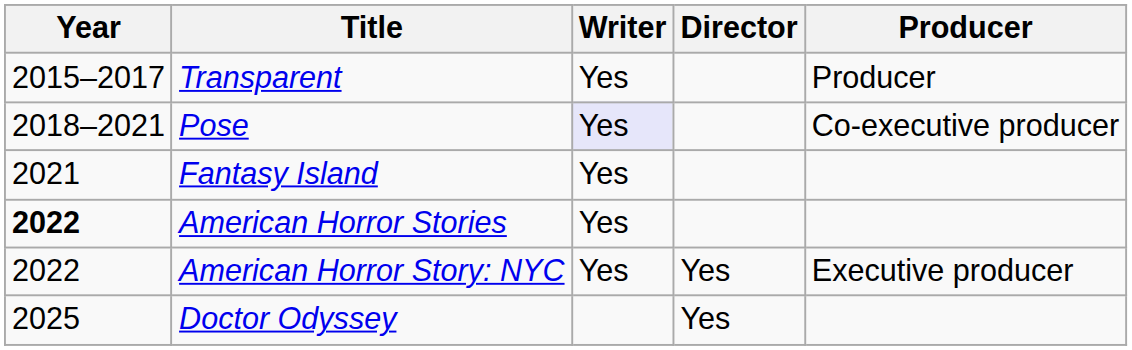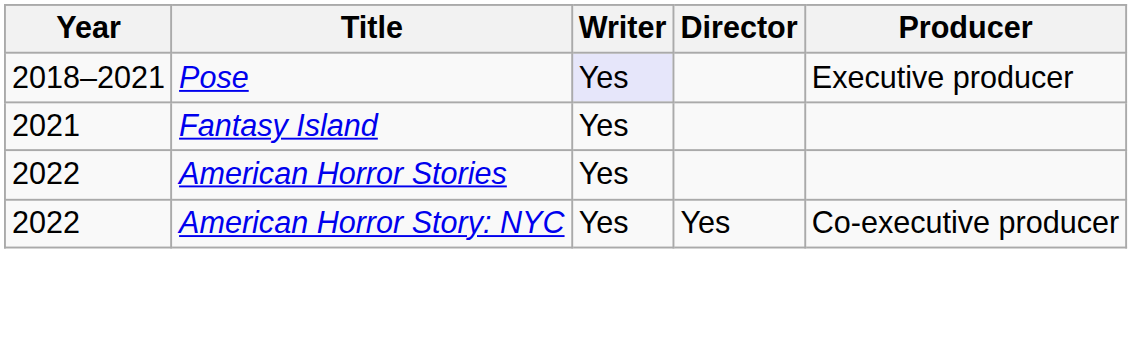- row: 2015–2017 | Transparent | Yes | Producer
Pose | Producer: Co-executive producer -> Executive producer
American Horror Stories | Year: bold -> normal
American Horror Story: NYC | Producer: Executive producer -> Co-executive producer
- row: 2025 | Doctor Odyssey | Yes
